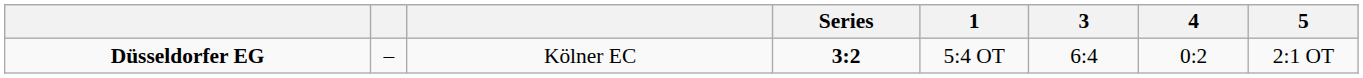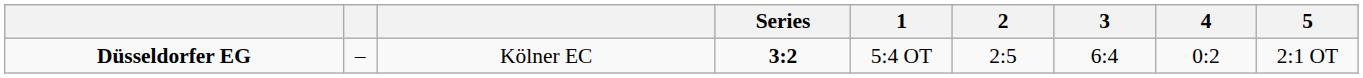+ column: 2 | 2:5
